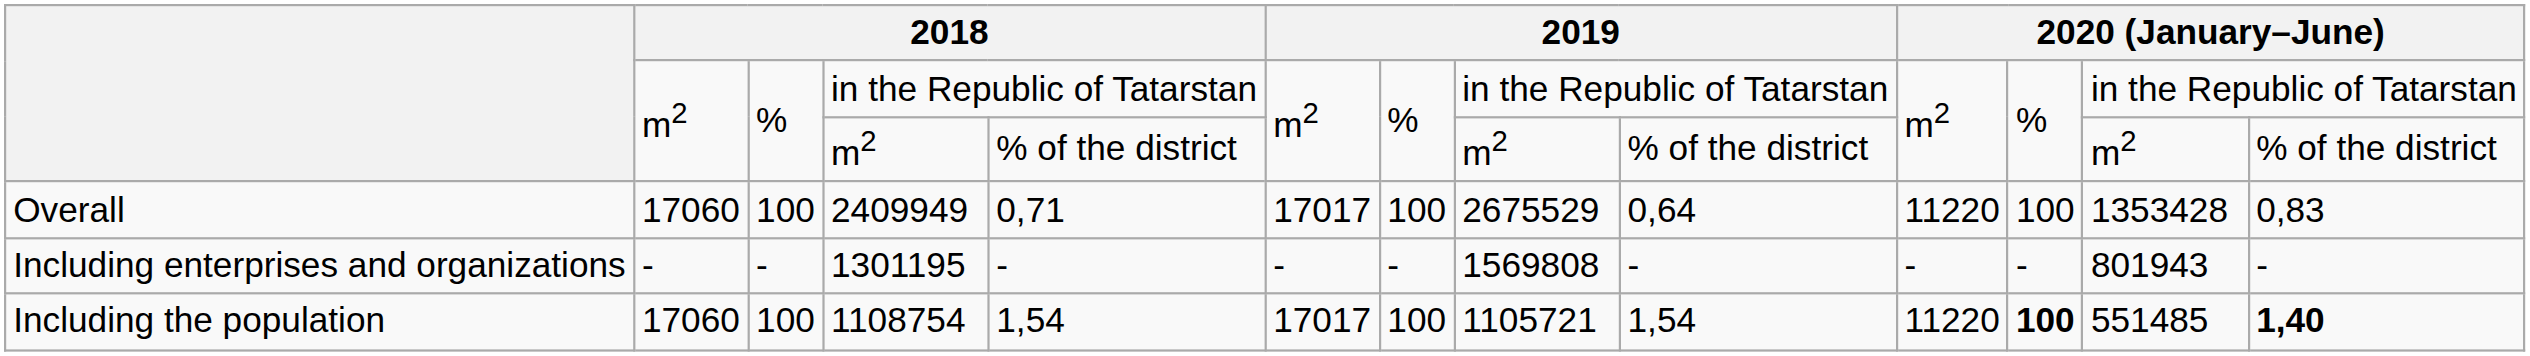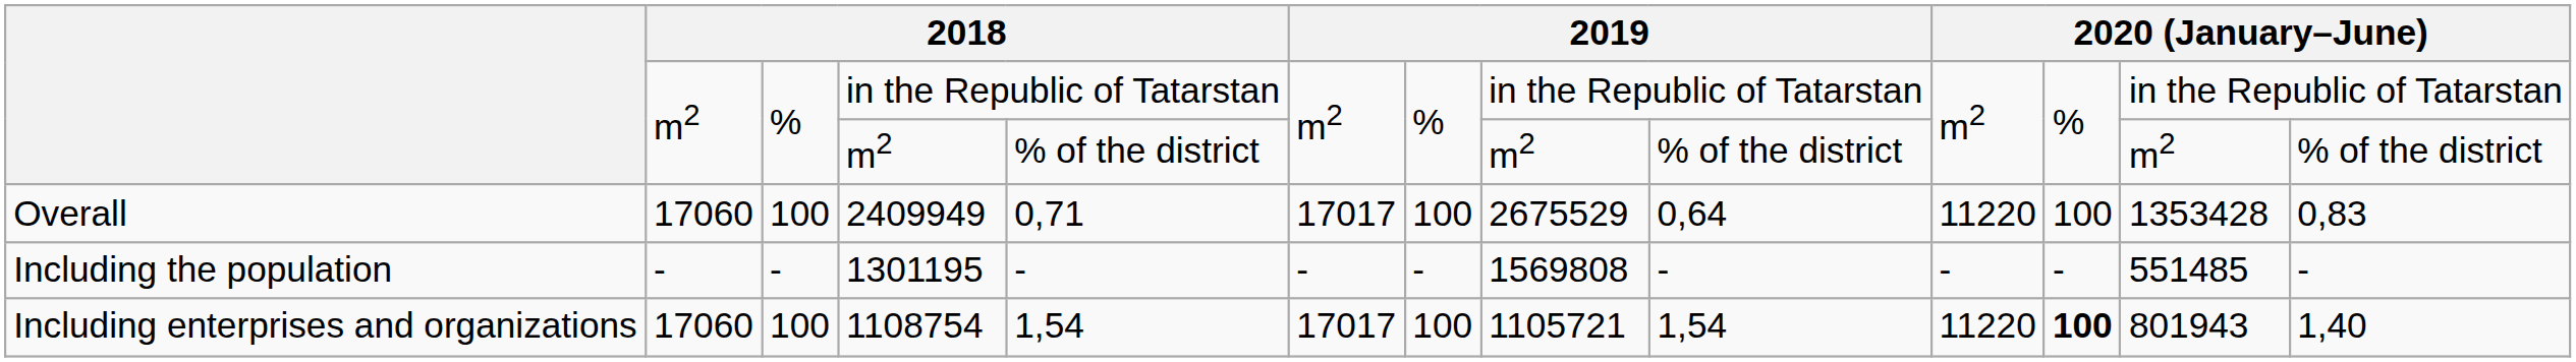1301195 | column 1: Including enterprises and organizations -> Including the population
1301195 | column 12: 801943 -> 551485
1108754 | column 1: Including the population -> Including enterprises and organizations
1108754 | column 12: 551485 -> 801943
1108754 | column 13: bold -> normal
